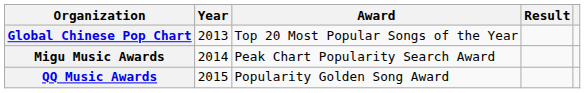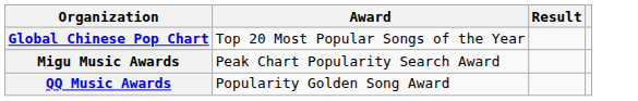- column: Year | 2013 | 2014 | 2015
